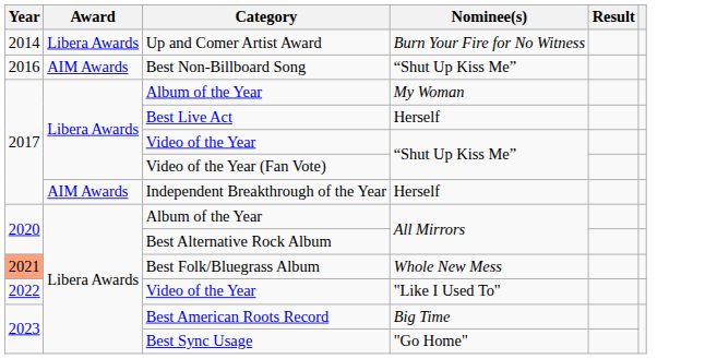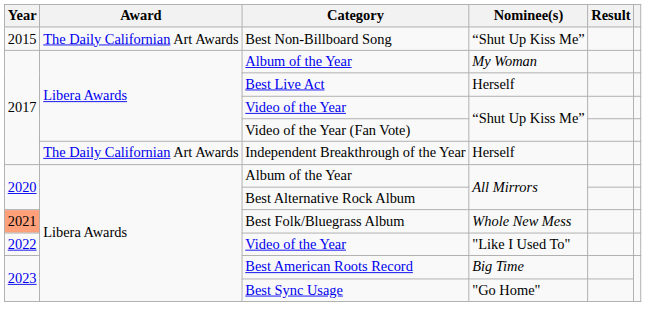- row: 2014 | Libera Awards | Up and Comer Artist Award | Burn Your Fire for No Witness
Best Non-Billboard Song | Year: 2016 -> 2015
Best Non-Billboard Song | Award: AIM Awards -> The Daily Californian Art Awards
Independent Breakthrough of the Year | Award: AIM Awards -> The Daily Californian Art Awards
